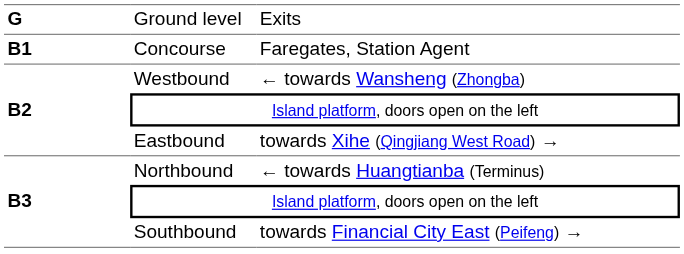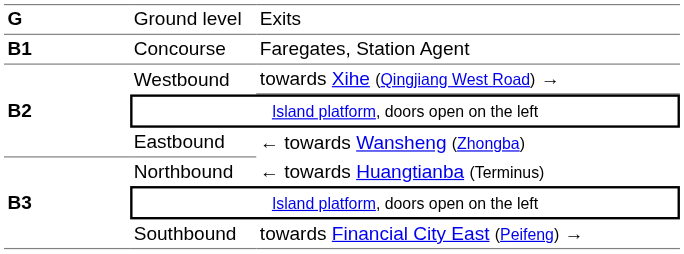Westbound | column 3: ← towards Wansheng (Zhongba) -> towards Xihe (Qingjiang West Road) →
Eastbound | column 3: towards Xihe (Qingjiang West Road) → -> ← towards Wansheng (Zhongba)
